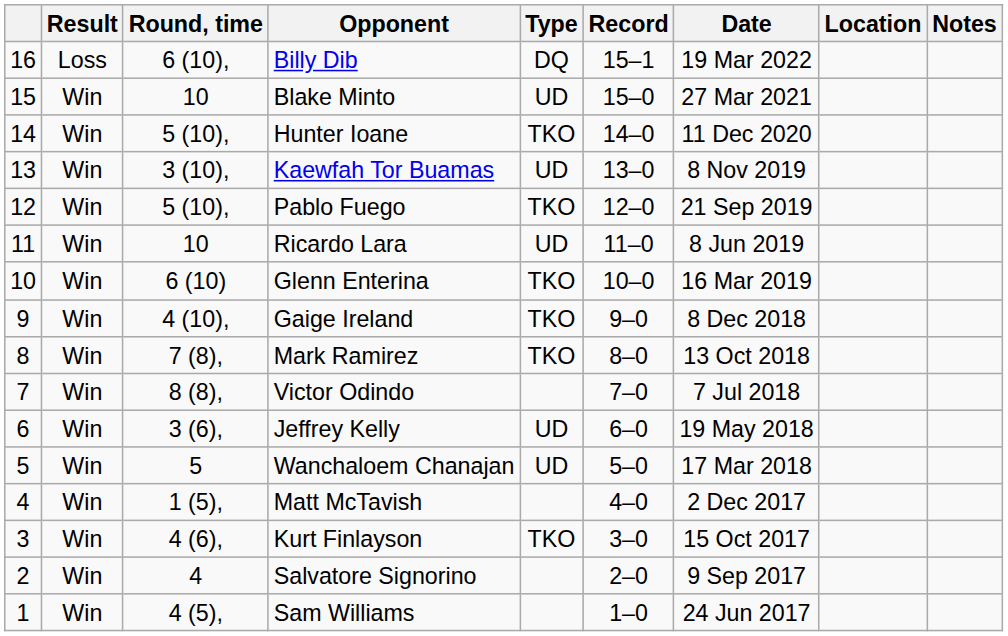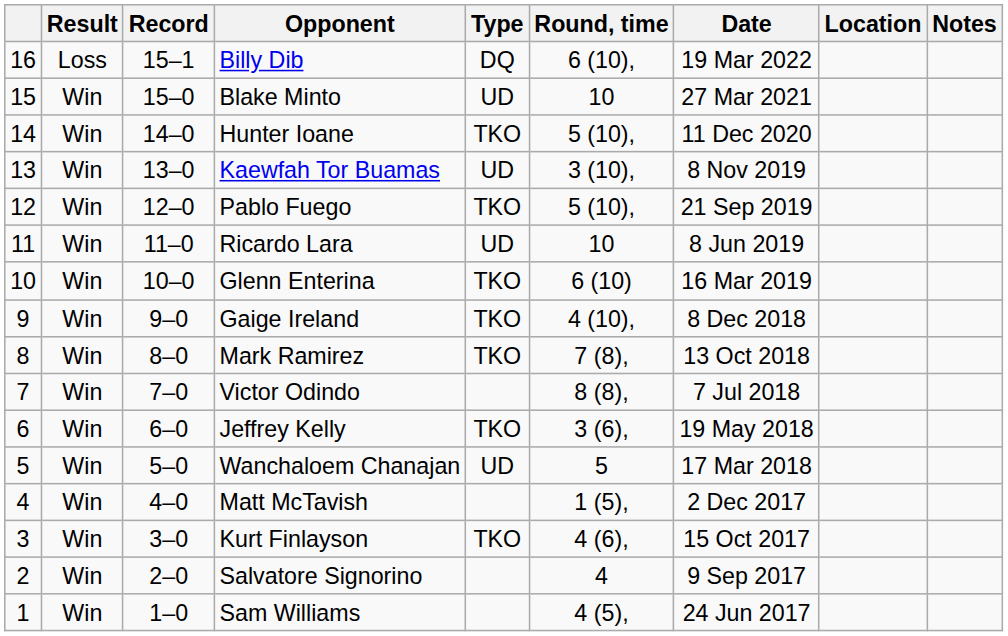columns swapped: Record <-> Round, time
Jeffrey Kelly | Type: UD -> TKO
